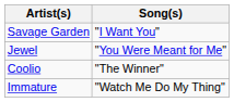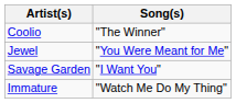rows swapped: Savage Garden <-> Coolio
